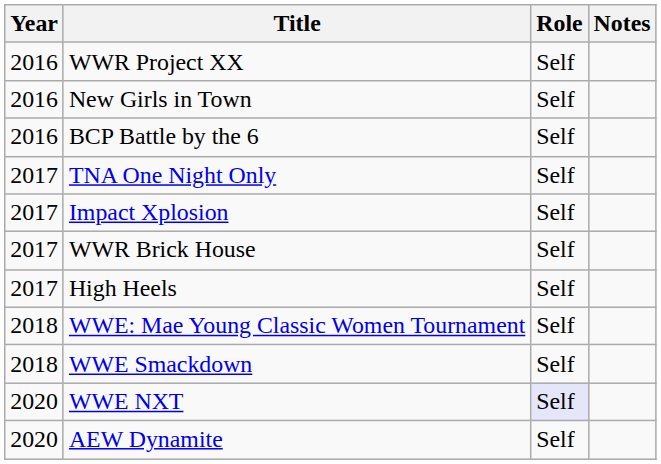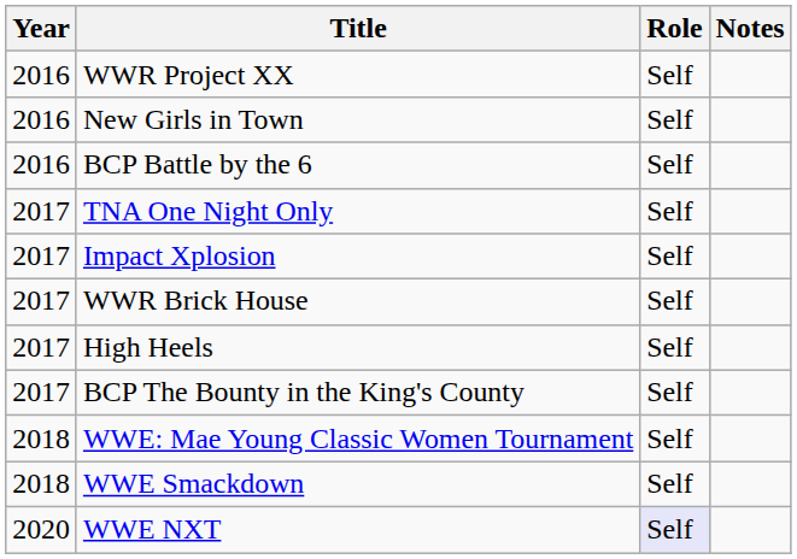+ row: 2017 | BCP The Bounty in the King's County | Self
- row: 2020 | AEW Dynamite | Self
